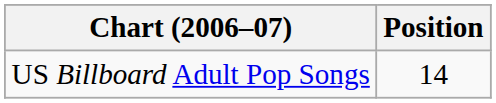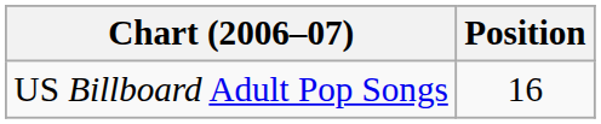US Billboard Adult Pop Songs | Position: 14 -> 16
